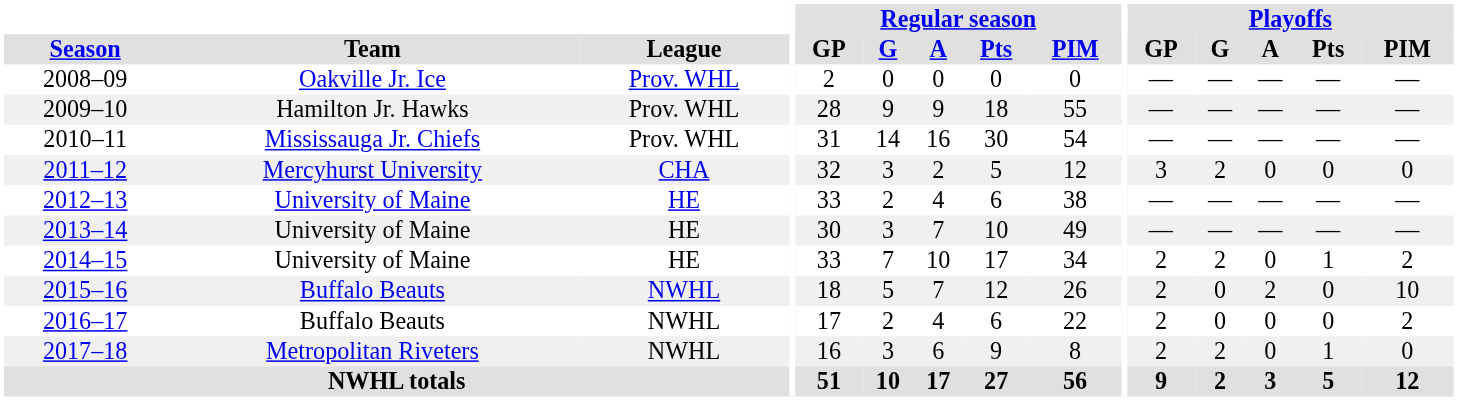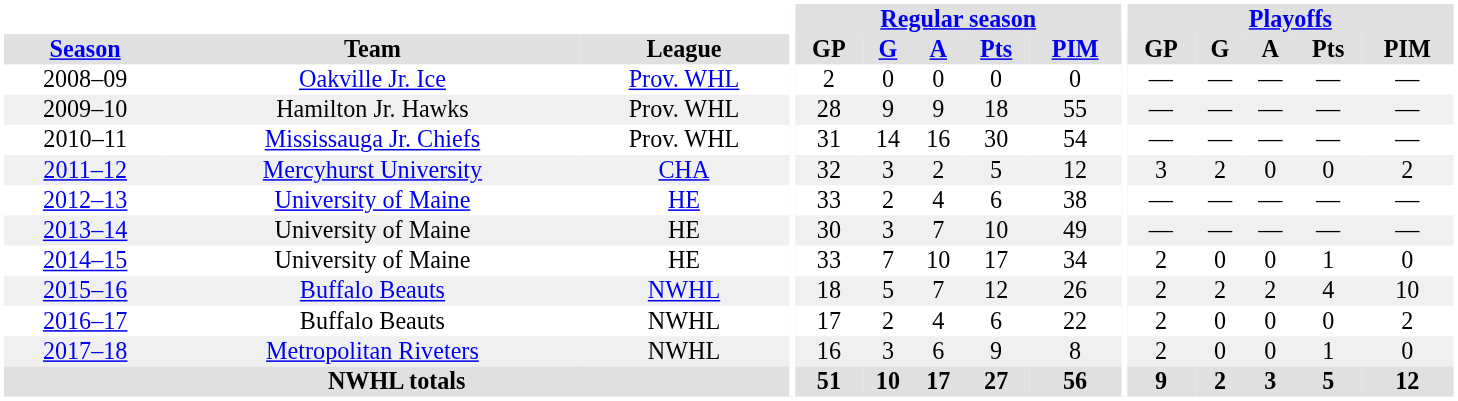2011–12 | Playoffs / PIM: 0 -> 2
2014–15 | Playoffs / G: 2 -> 0
2014–15 | Playoffs / PIM: 2 -> 0
2015–16 | Playoffs / G: 0 -> 2
2015–16 | Playoffs / Pts: 0 -> 4
2017–18 | Playoffs / G: 2 -> 0
